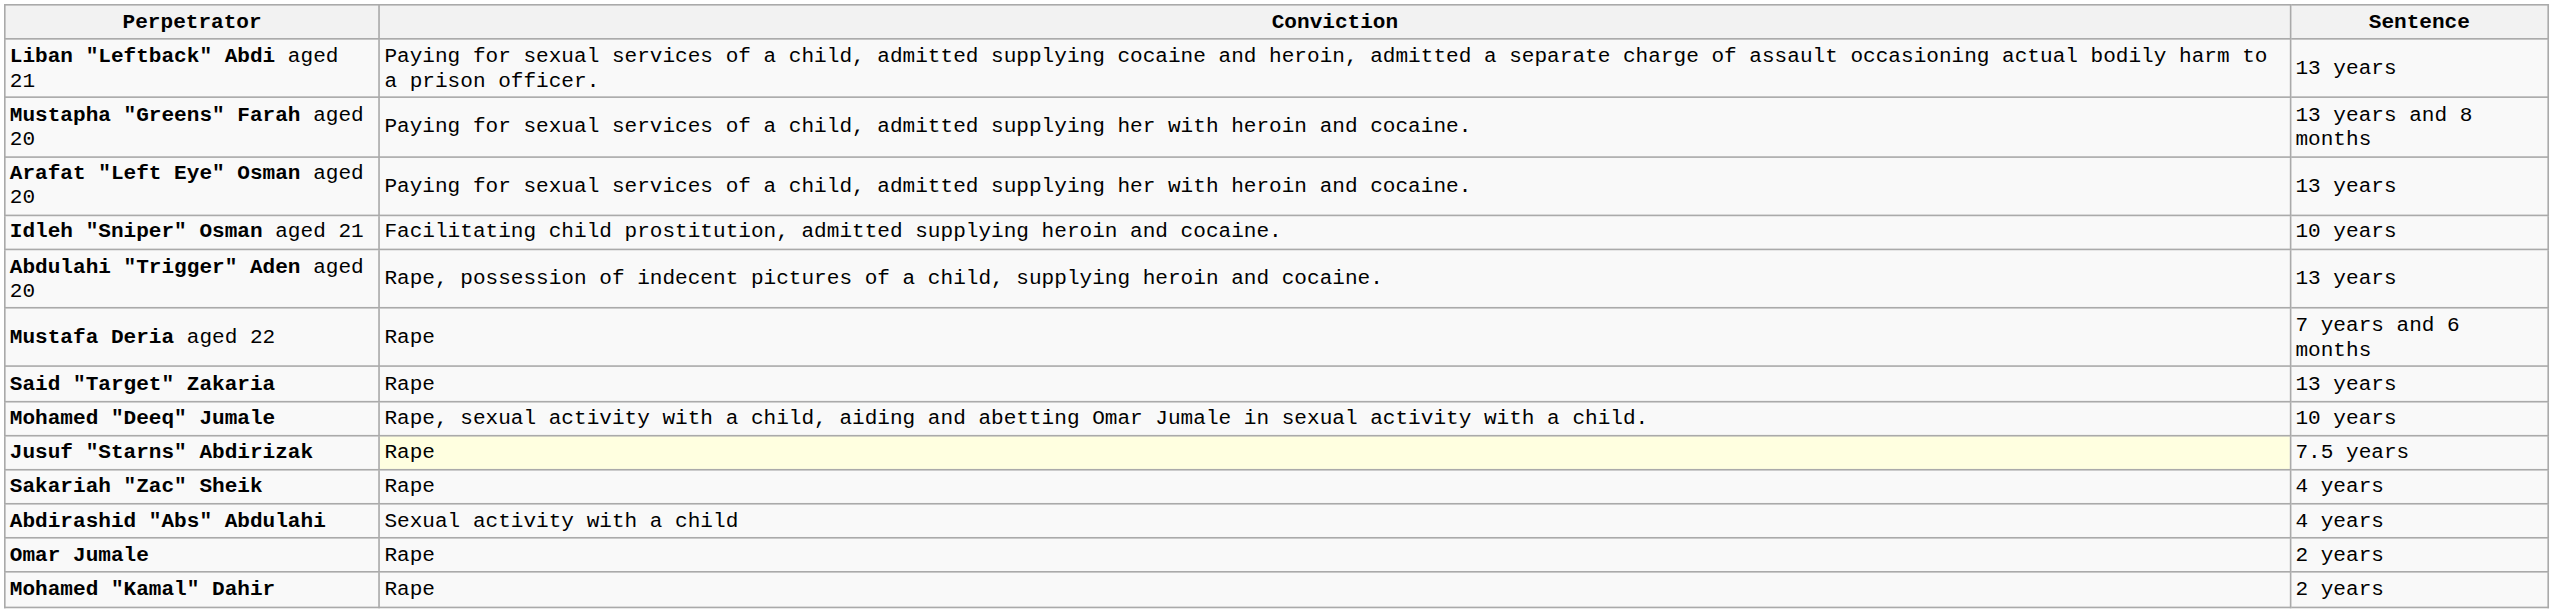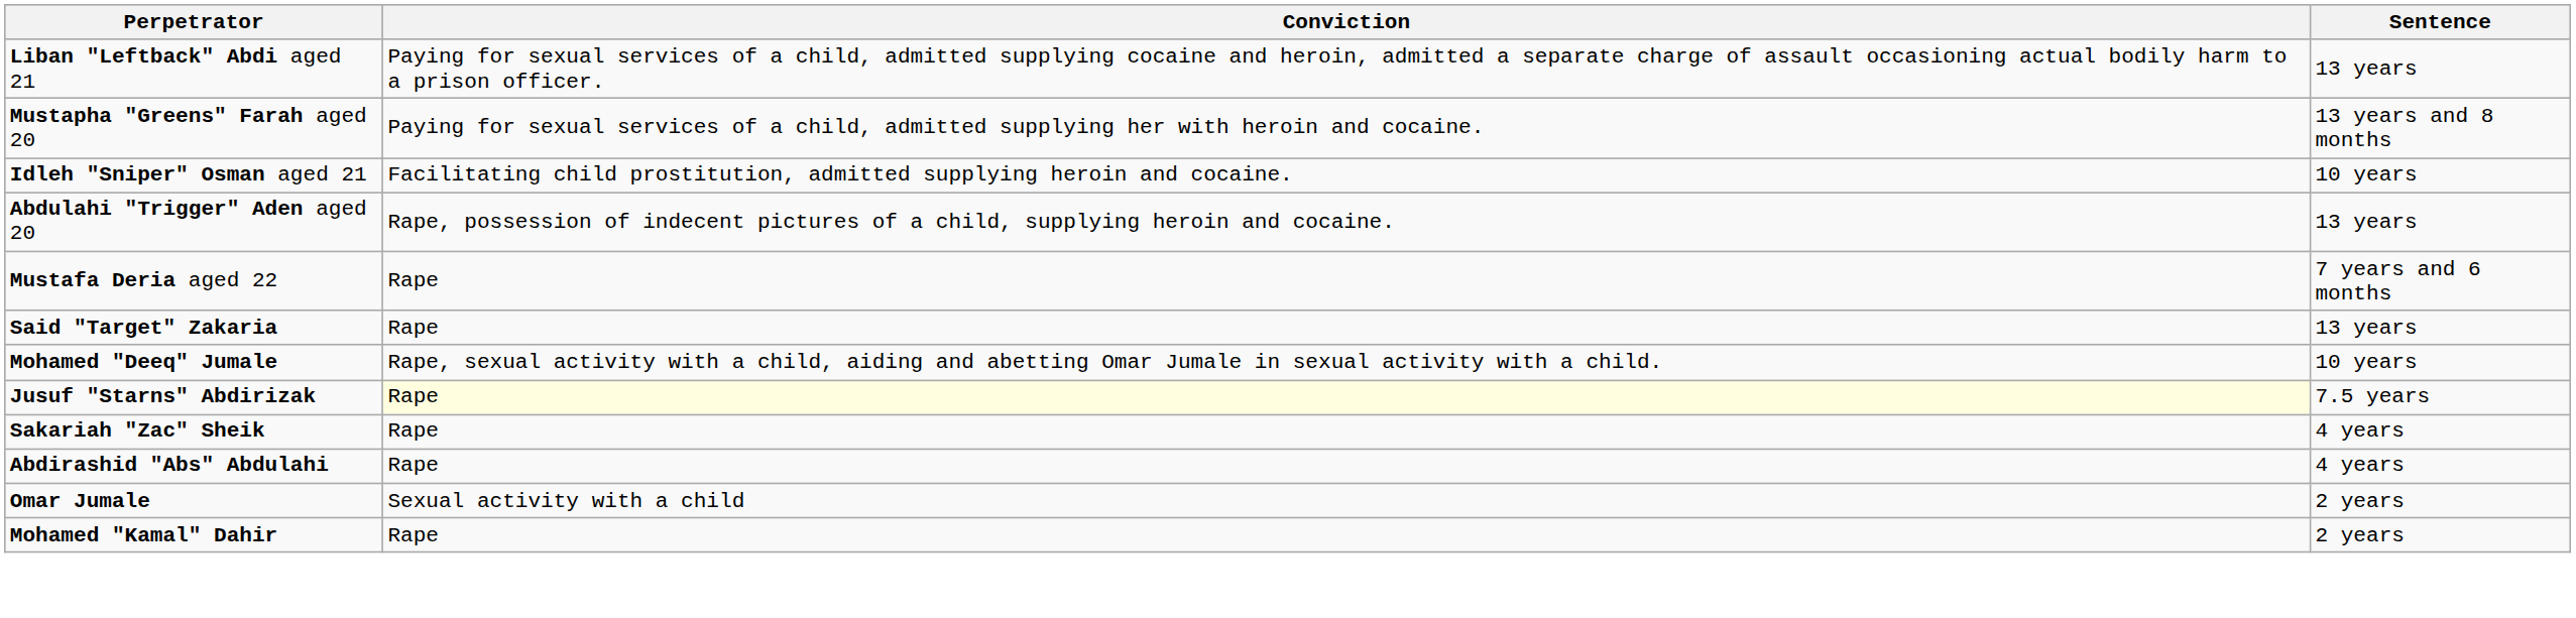- row: Arafat "Left Eye" Osman aged 20 | Paying for sexual services of a child, admitted supplying her with heroin and cocaine. | 13 years
Abdirashid "Abs" Abdulahi | Conviction: Sexual activity with a child -> Rape
Omar Jumale | Conviction: Rape -> Sexual activity with a child
